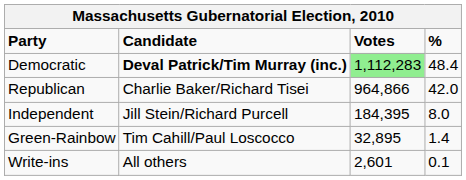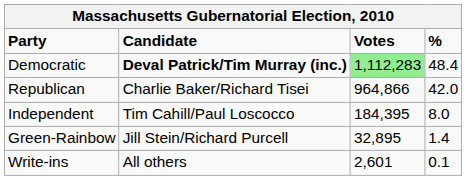Independent | Candidate: Jill Stein/Richard Purcell -> Tim Cahill/Paul Loscocco
Green-Rainbow | Candidate: Tim Cahill/Paul Loscocco -> Jill Stein/Richard Purcell
